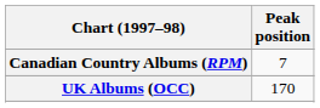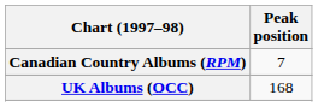UK Albums (OCC) | Peak position: 170 -> 168
